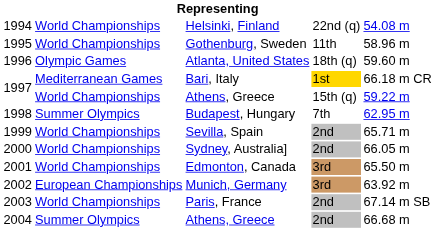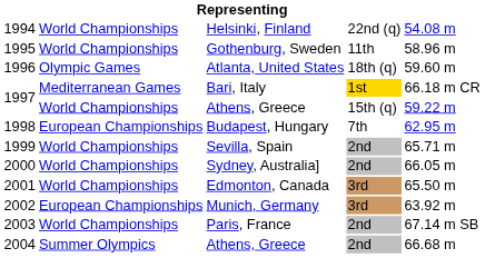Budapest, Hungary | column 2: Summer Olympics -> European Championships
